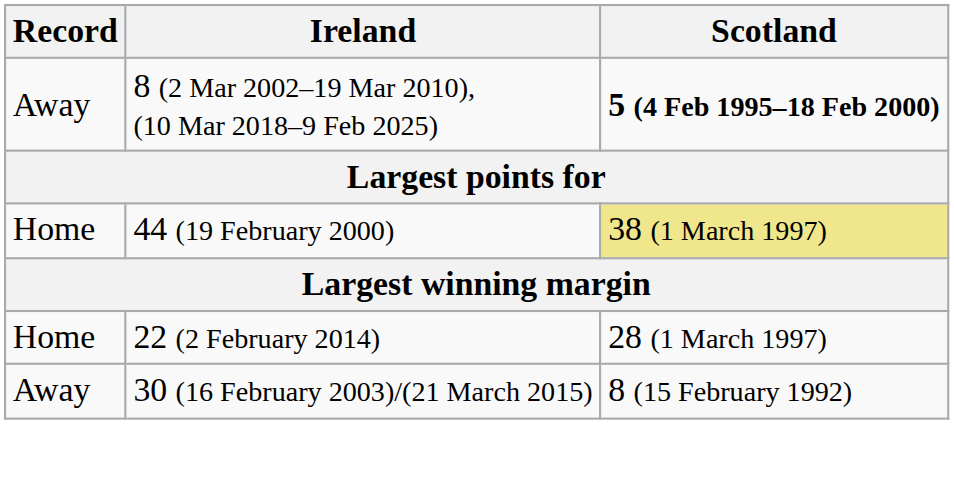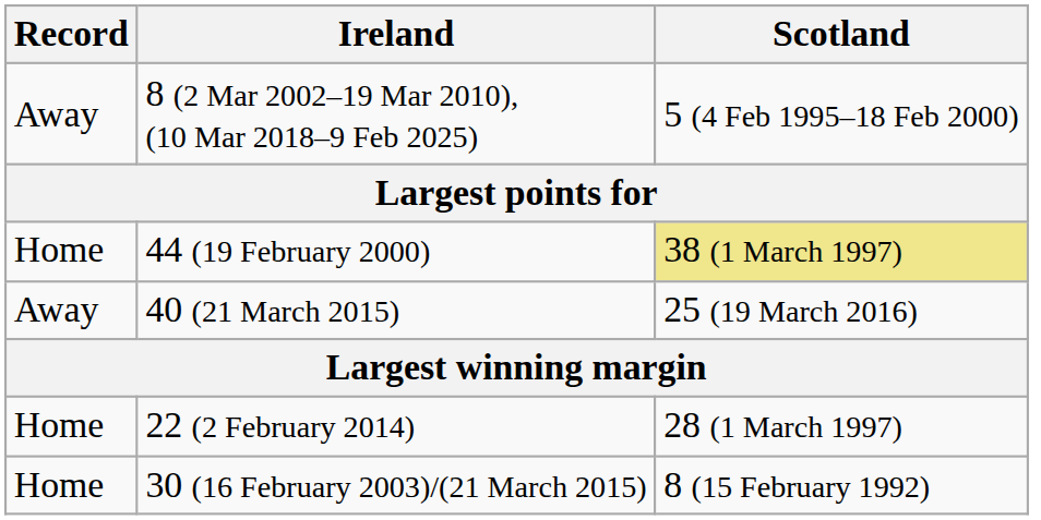8 (2 Mar 2002–19 Mar 2010), (10 Mar 2018–9 Feb 2025) | Scotland: bold -> normal
+ row: Away | 40 (21 March 2015) | 25 (19 March 2016)
30 (16 February 2003)/(21 March 2015) | Record: Away -> Home
